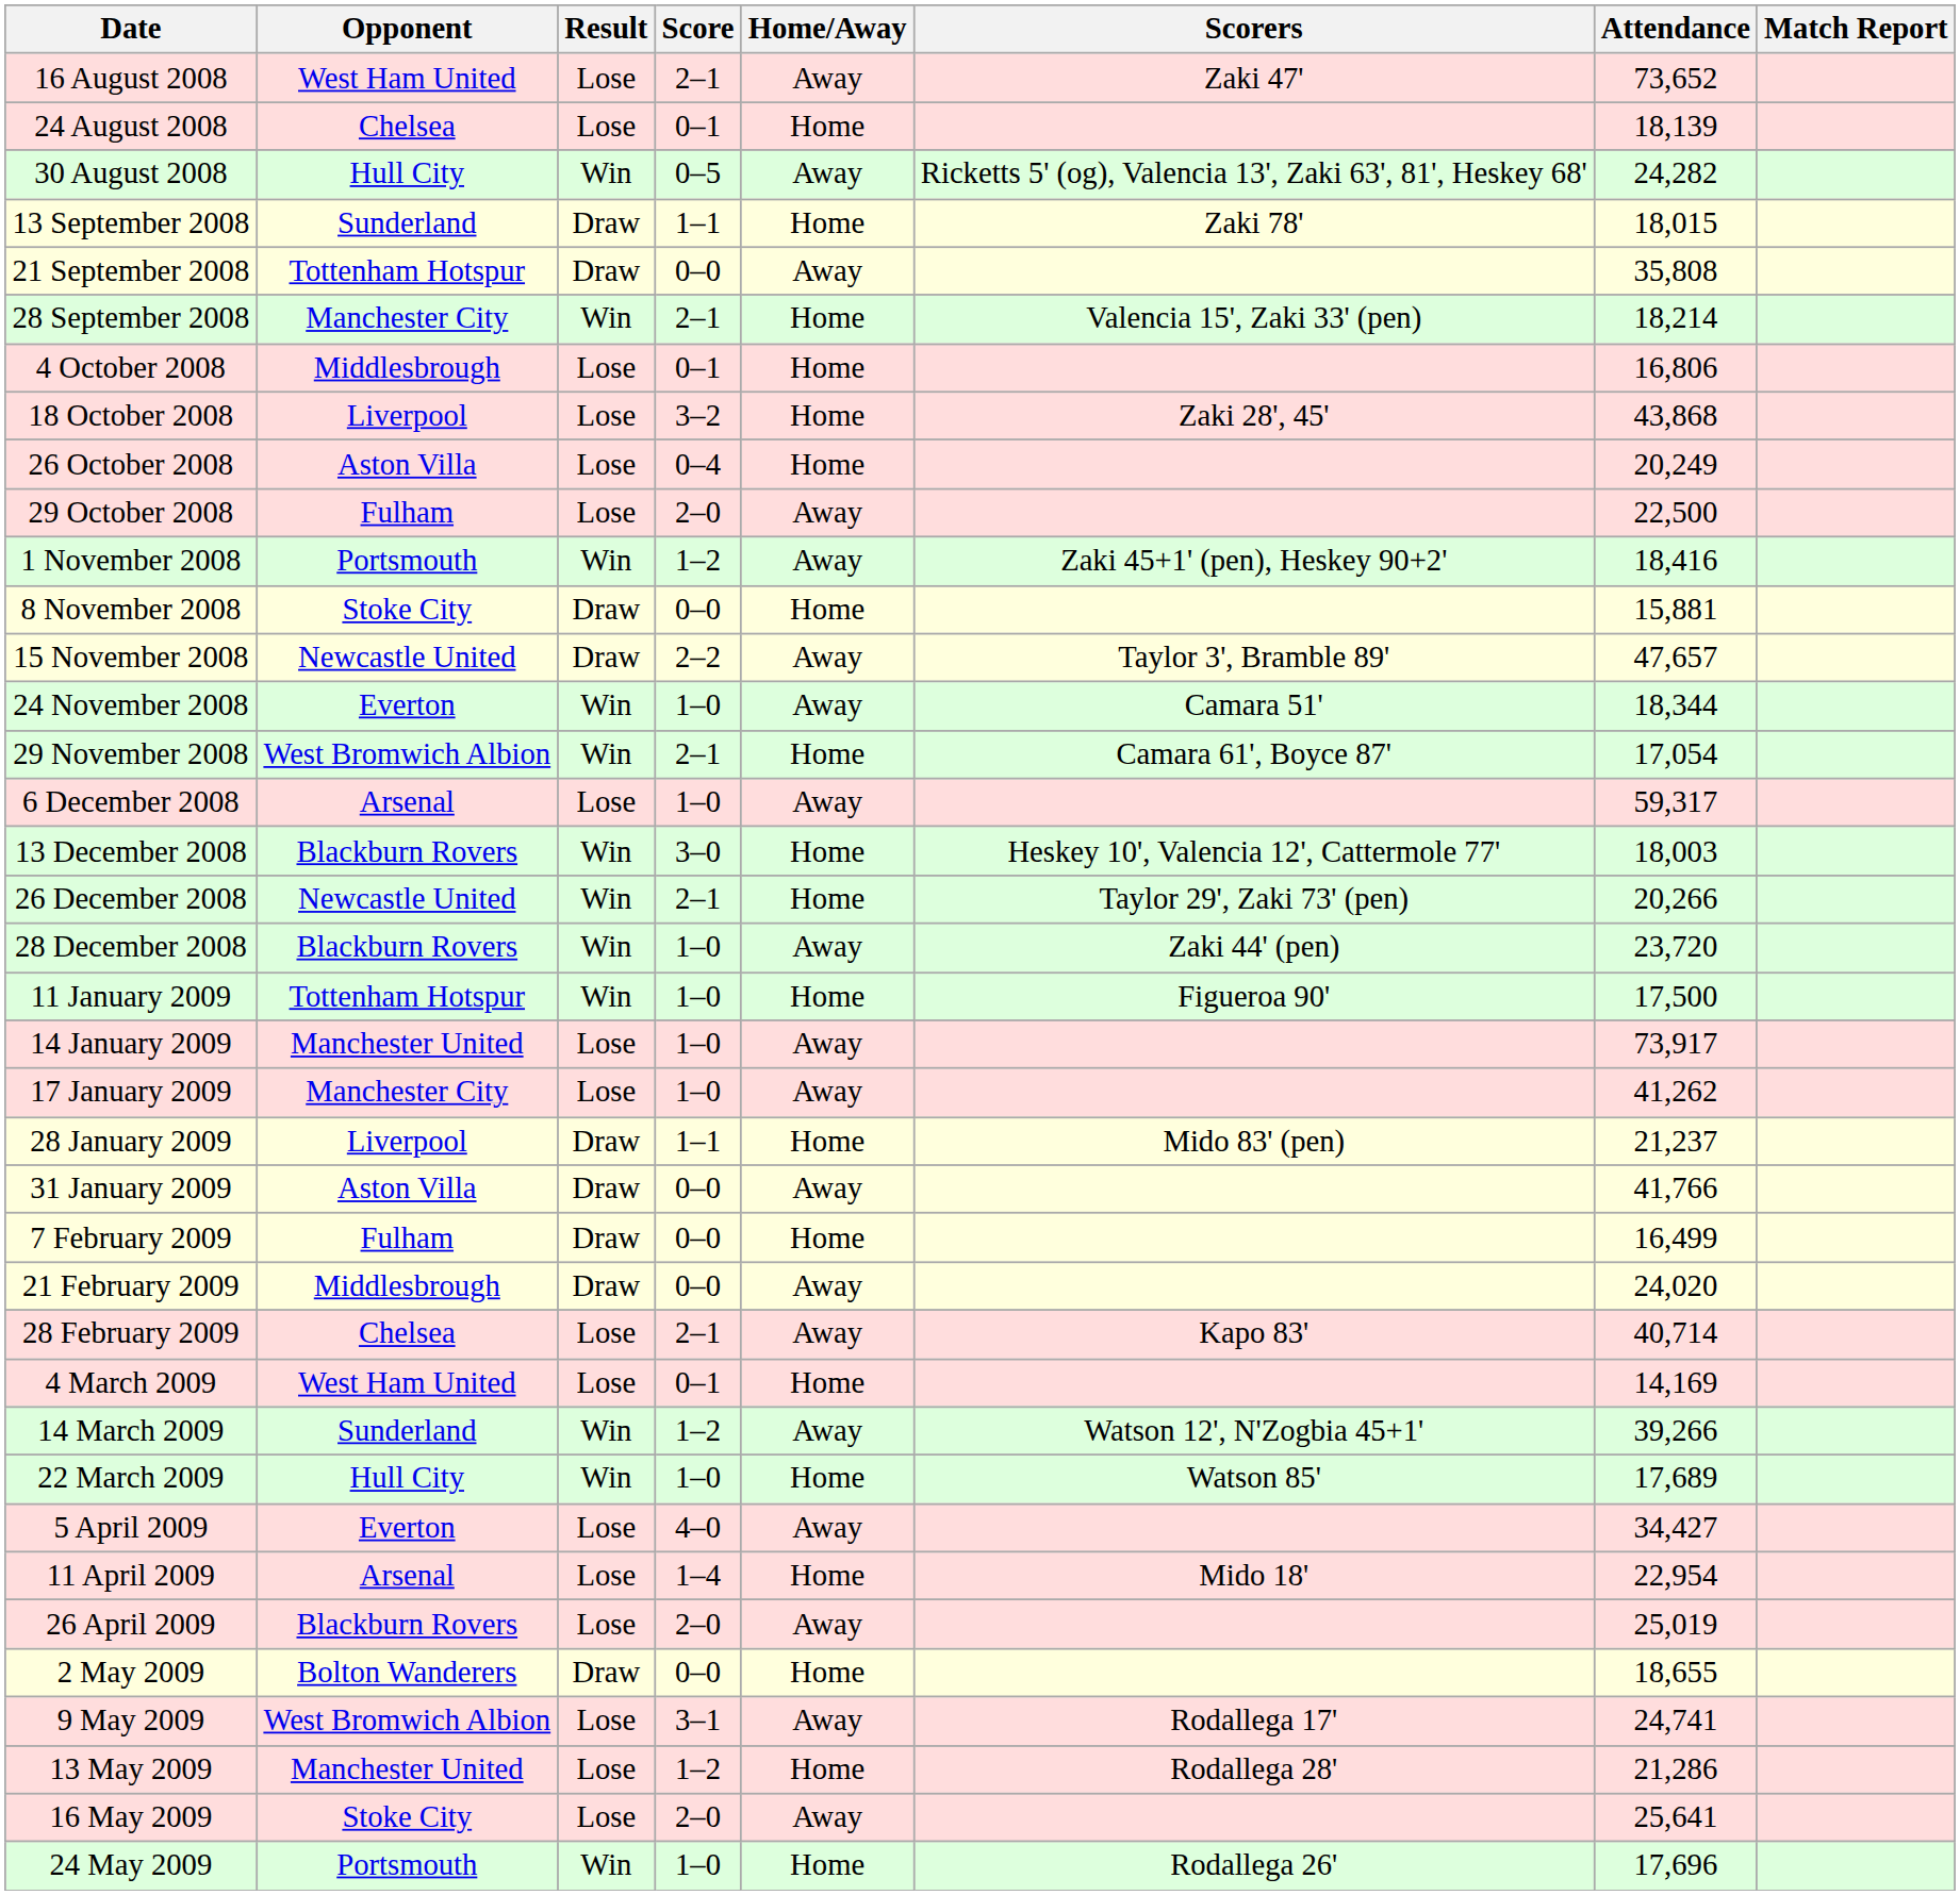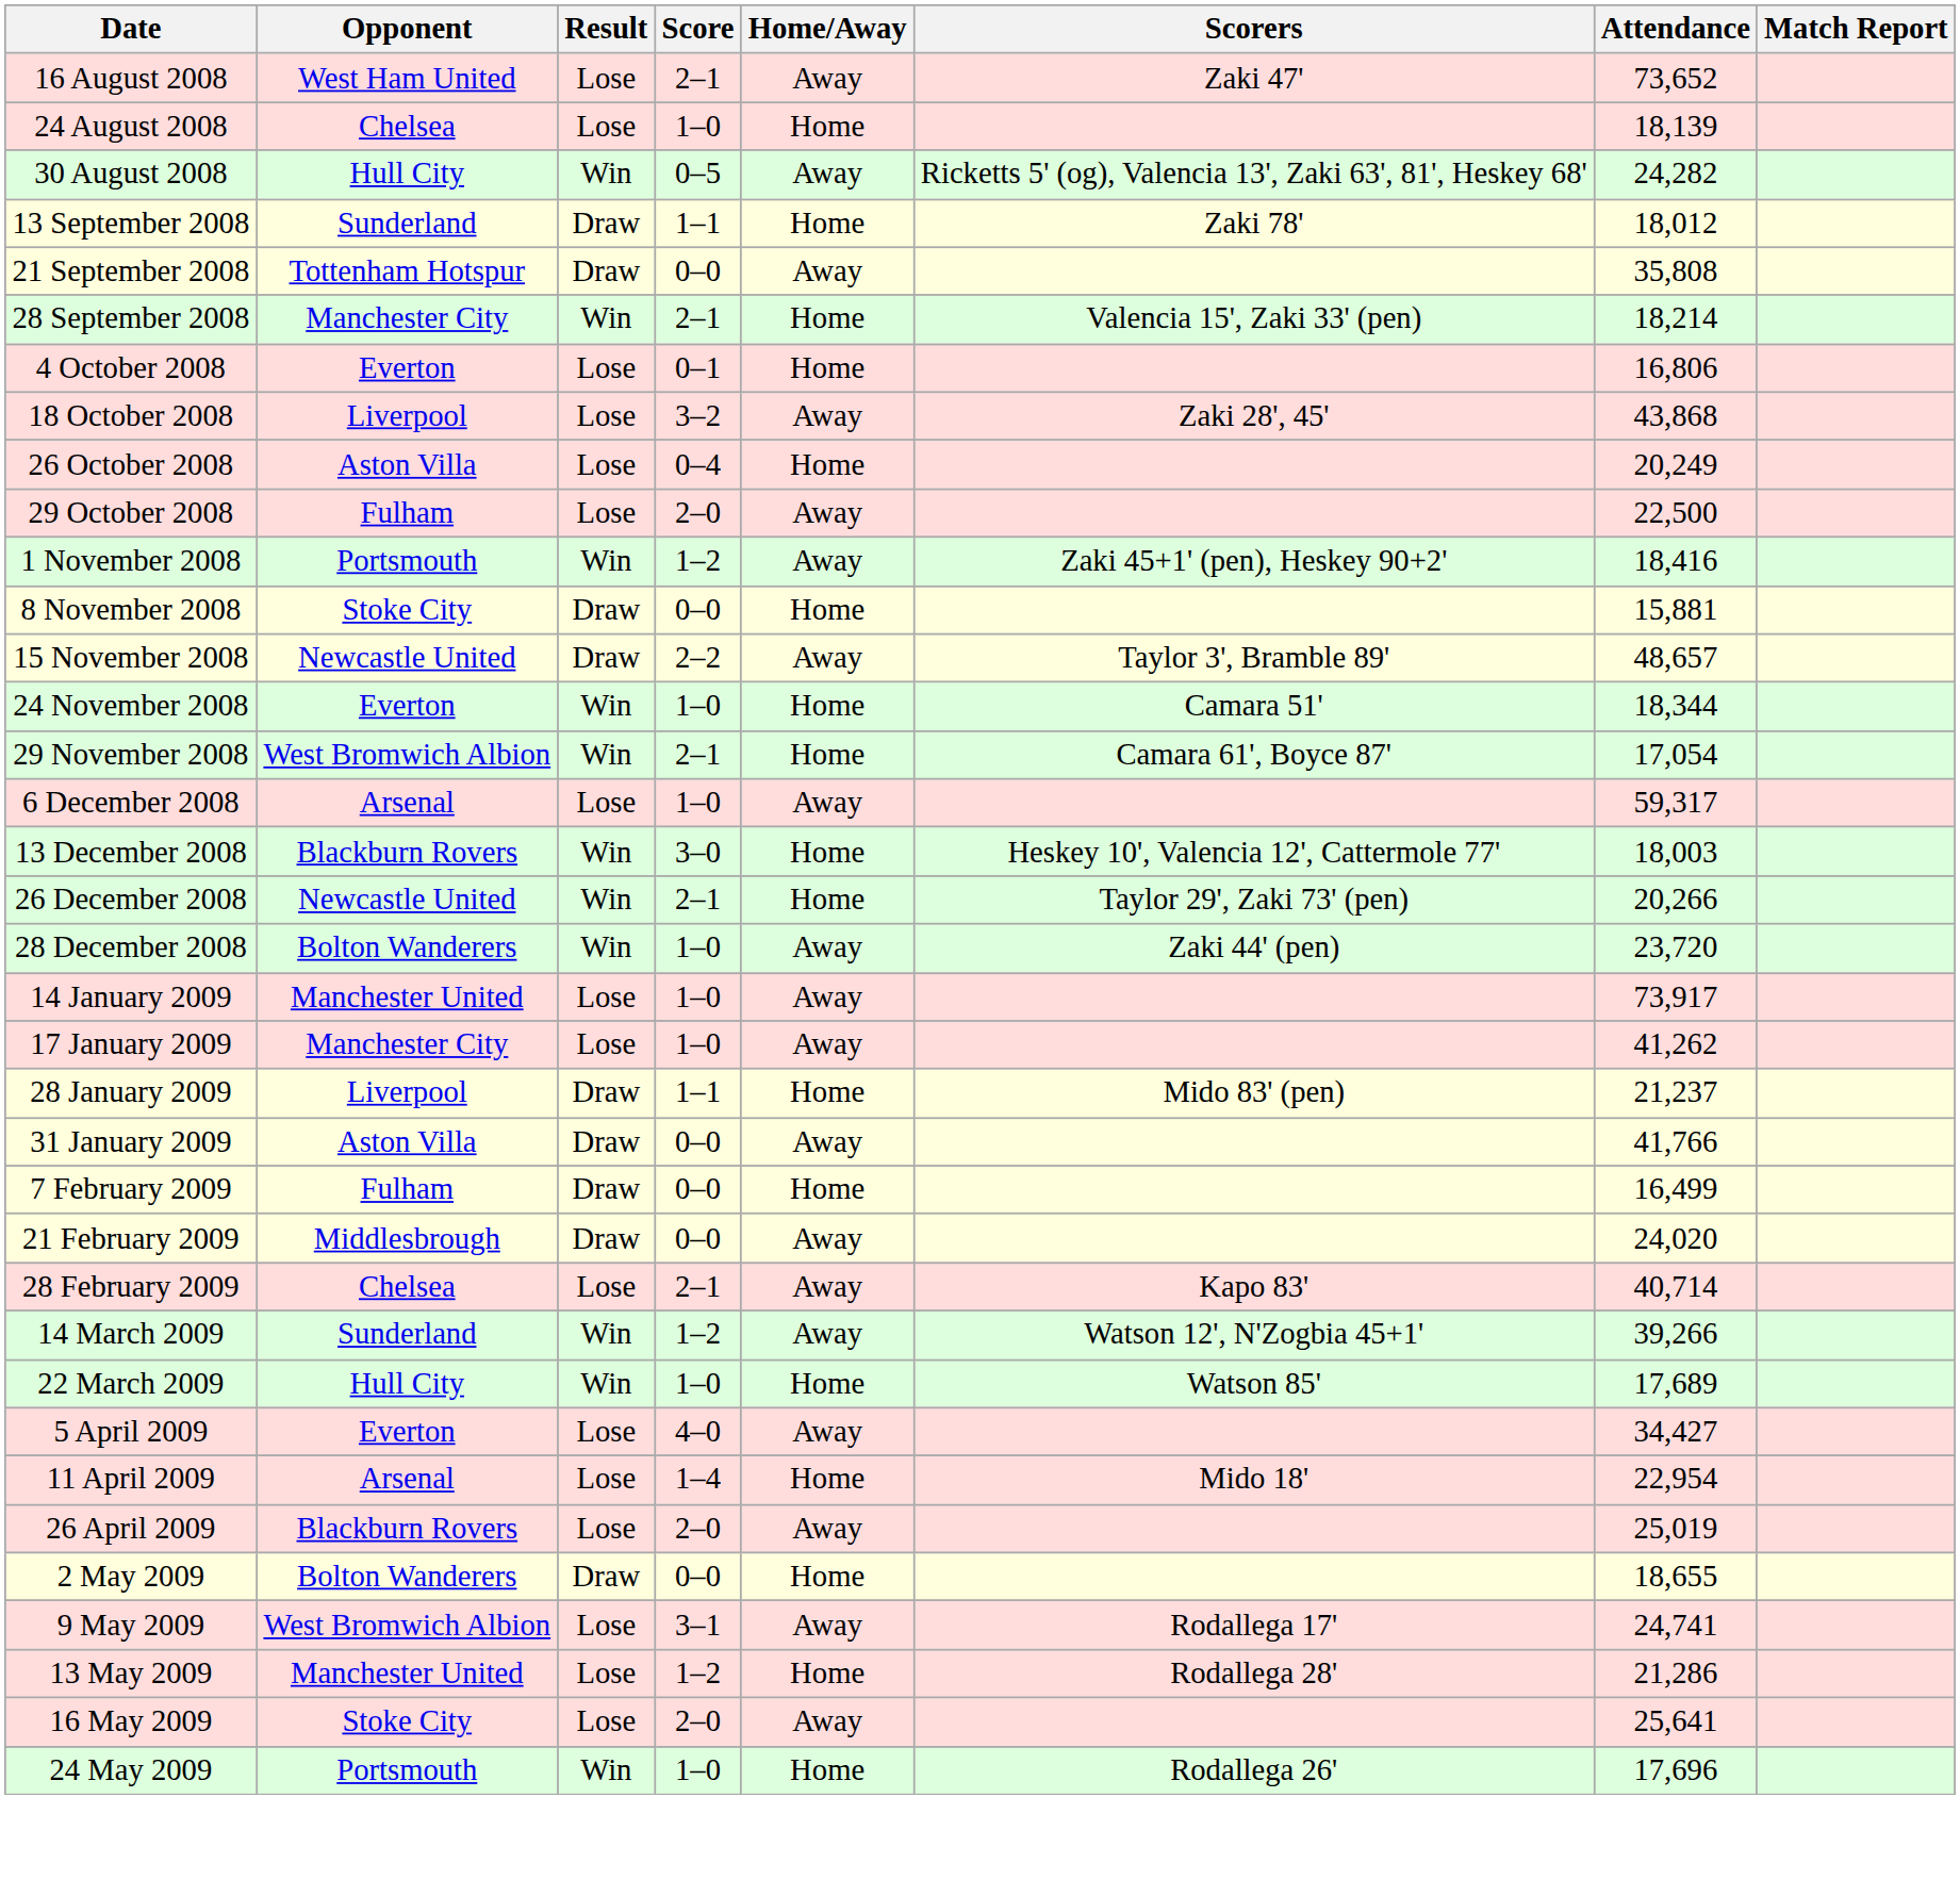24 August 2008 | Score: 0–1 -> 1–0
13 September 2008 | Attendance: 18,015 -> 18,012
4 October 2008 | Opponent: Middlesbrough -> Everton
18 October 2008 | Home/Away: Home -> Away
15 November 2008 | Attendance: 47,657 -> 48,657
24 November 2008 | Home/Away: Away -> Home
28 December 2008 | Opponent: Blackburn Rovers -> Bolton Wanderers
- row: 11 January 2009 | Tottenham Hotspur | Win | 1–0 | Home | Figueroa 90' | 17,500
- row: 4 March 2009 | West Ham United | Lose | 0–1 | Home | 14,169
